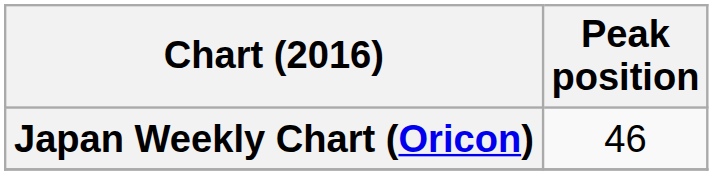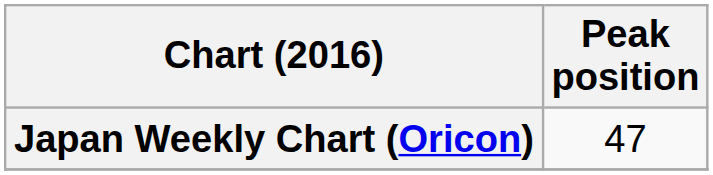Japan Weekly Chart (Oricon) | Peak position: 46 -> 47
